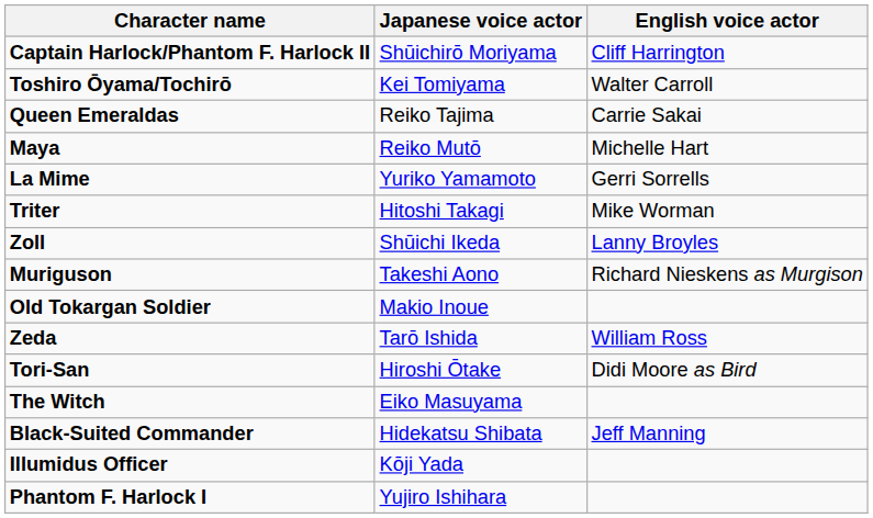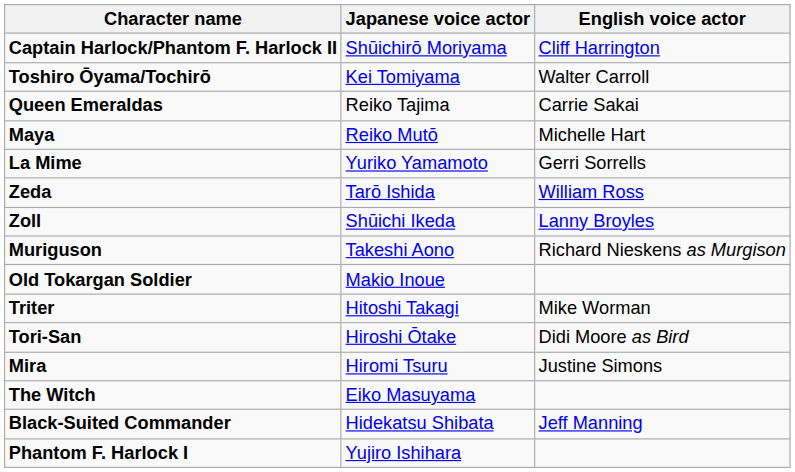rows swapped: Zeda <-> Triter
+ row: Mira | Hiromi Tsuru | Justine Simons
- row: Illumidus Officer | Kōji Yada
